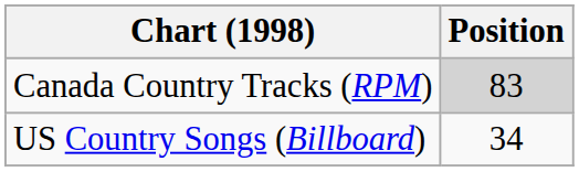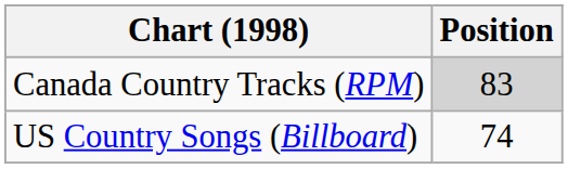US Country Songs (Billboard) | Position: 34 -> 74
